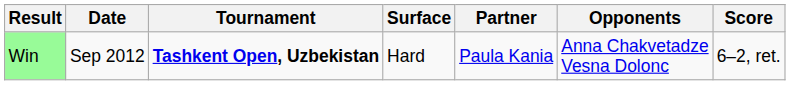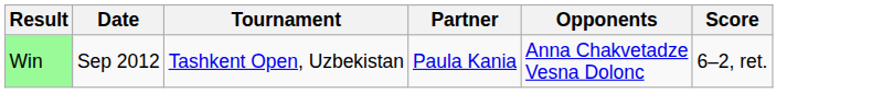- column: Surface | Hard
Win | Tournament: bold -> normal
